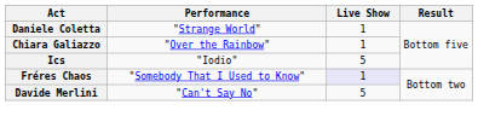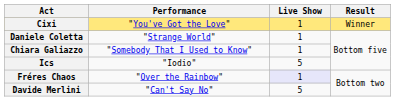+ row: Cixi | "You've Got the Love" | 1 | Winner
Chiara Galiazzo | Performance: "Over the Rainbow" -> "Somebody That I Used to Know"
Fréres Chaos | Performance: "Somebody That I Used to Know" -> "Over the Rainbow"
